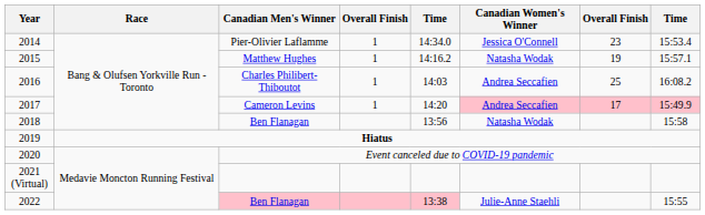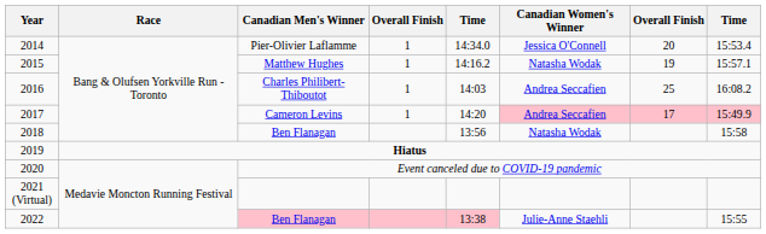2014 | column 7: 23 -> 20
